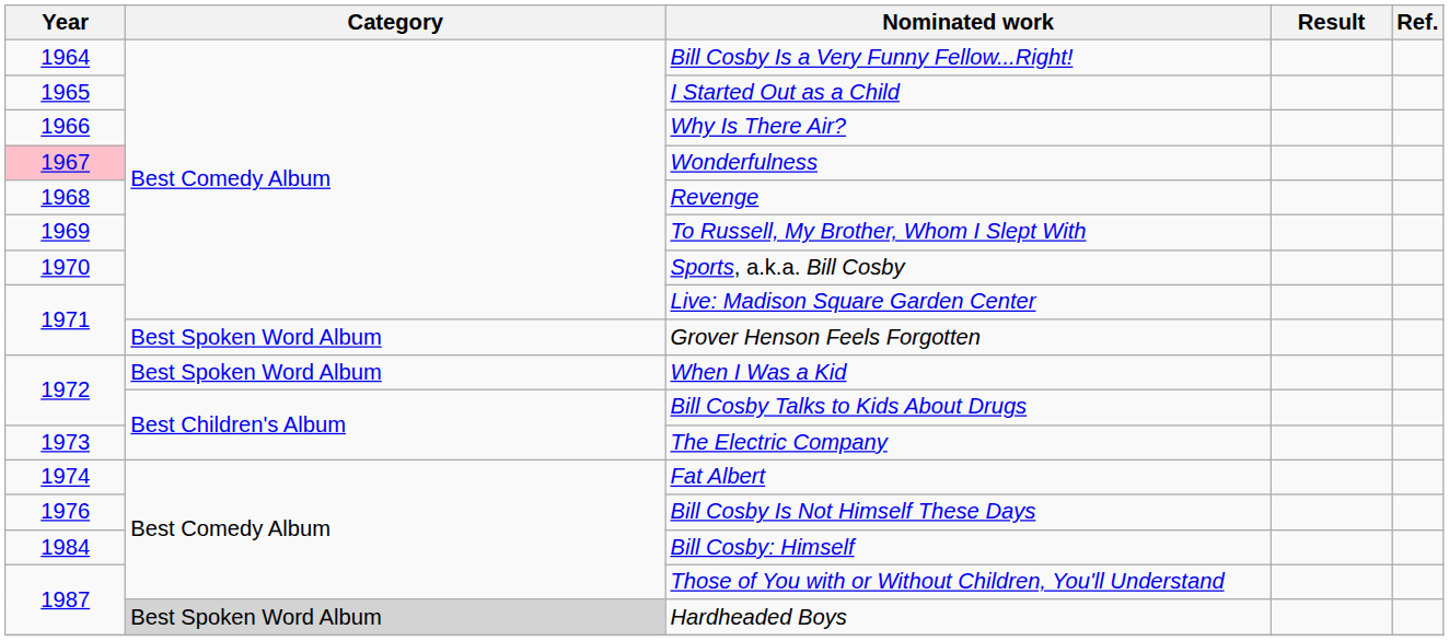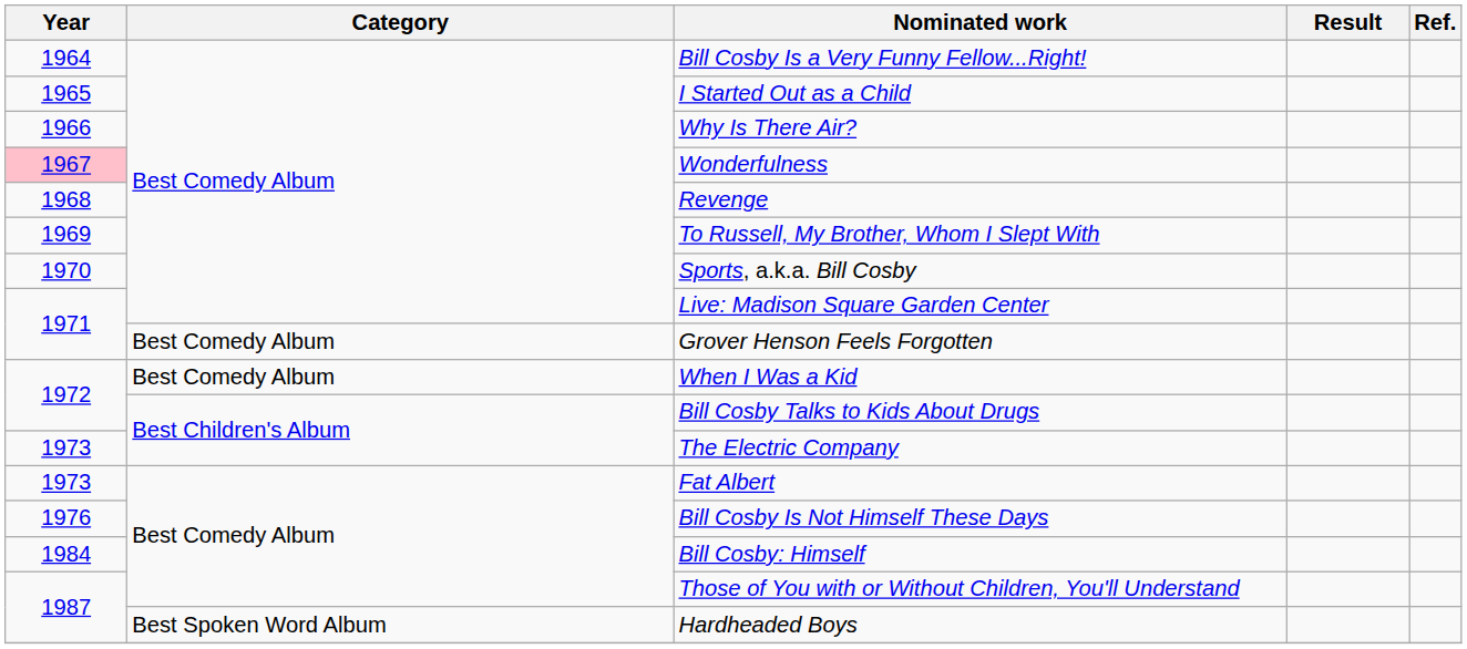Grover Henson Feels Forgotten | Category: Best Spoken Word Album -> Best Comedy Album
When I Was a Kid | Category: Best Spoken Word Album -> Best Comedy Album
Fat Albert | Year: 1974 -> 1973
Hardheaded Boys | Category: lightgrey background -> no background
